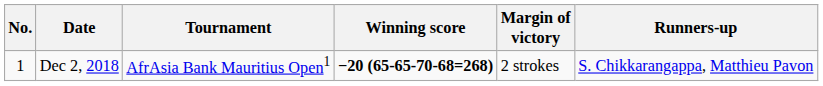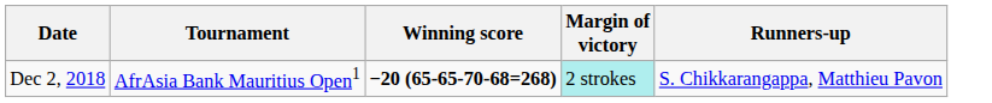- column: No. | 1
Dec 2, 2018 | Margin of victory: no background -> paleturquoise background
